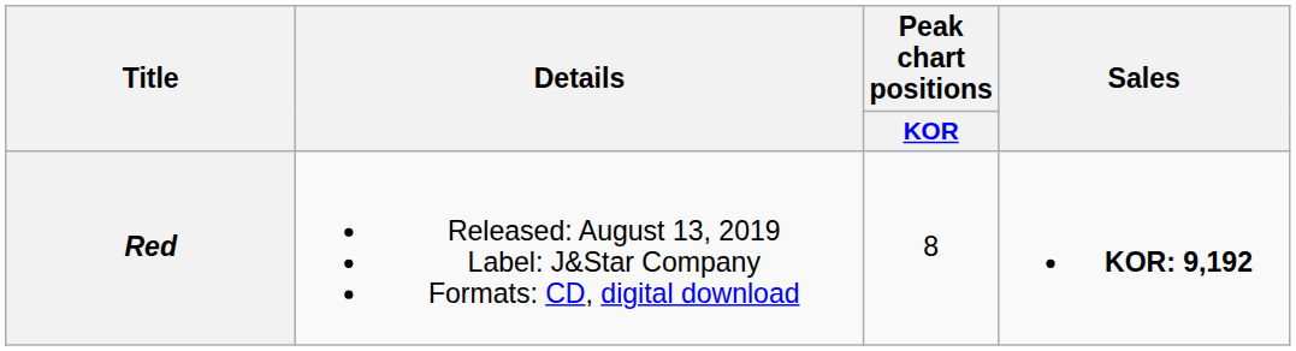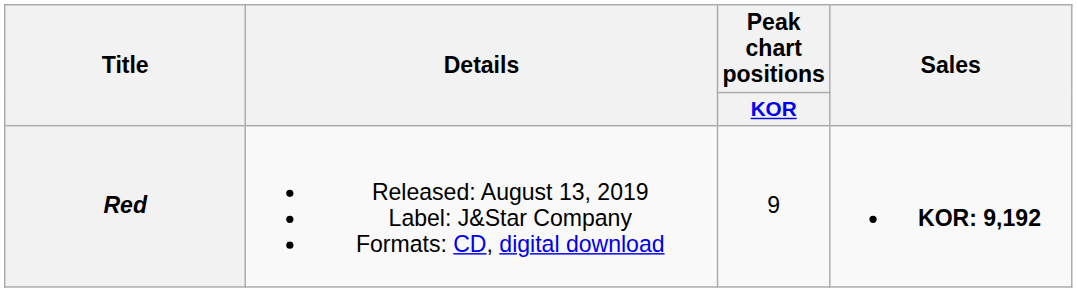Red | Peak chart positions / KOR: 8 -> 9
